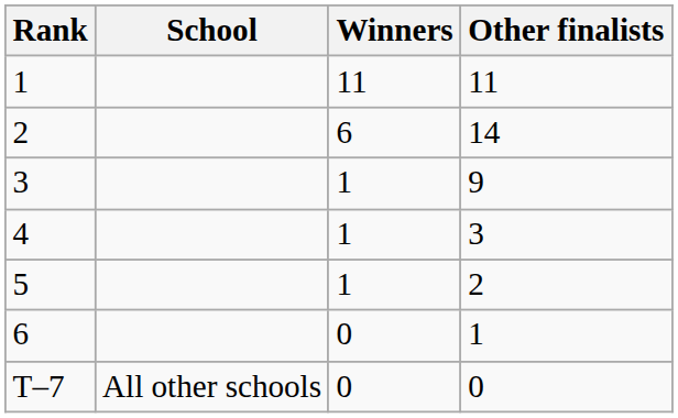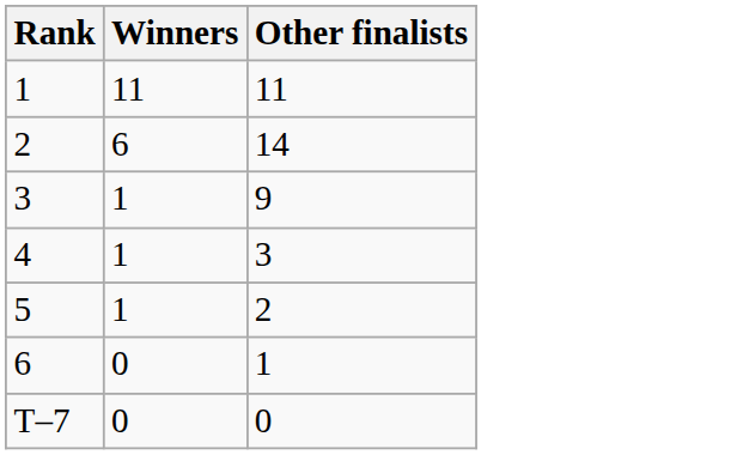- column: School | All other schools
